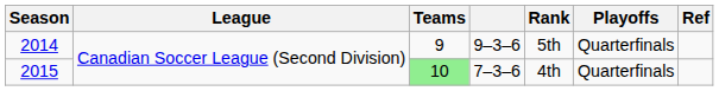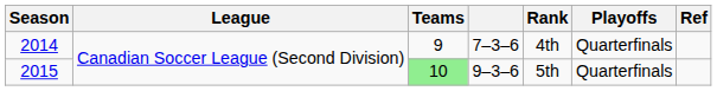2014 | column 4: 9–3–6 -> 7–3–6
2014 | Rank: 5th -> 4th
2015 | column 4: 7–3–6 -> 9–3–6
2015 | Rank: 4th -> 5th
